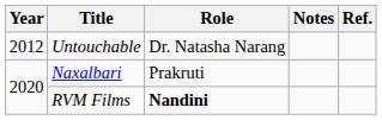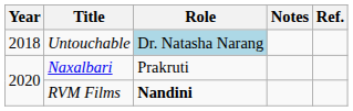Untouchable | Year: 2012 -> 2018
Untouchable | Role: no background -> lightblue background
